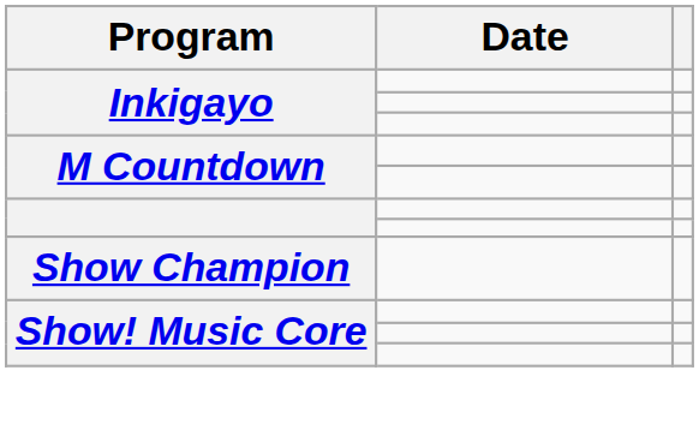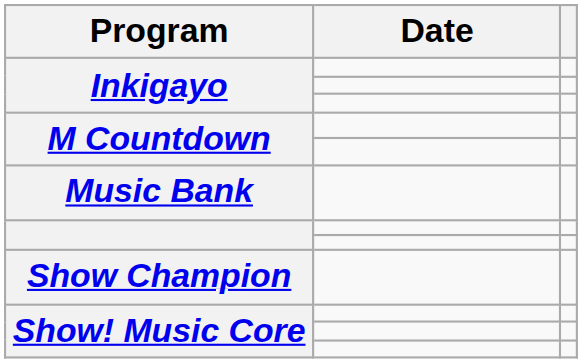+ row: Music Bank
